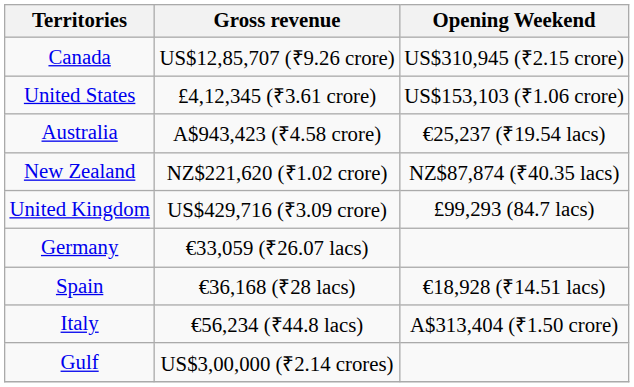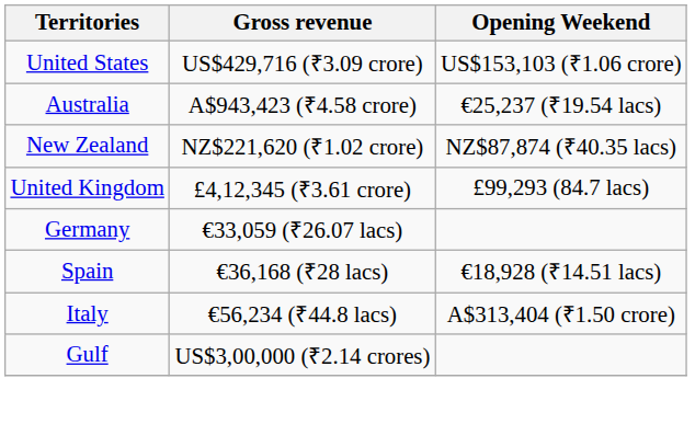- row: Canada | US$12,85,707 (₹9.26 crore) | US$310,945 (₹2.15 crore)
United States | Gross revenue: £4,12,345 (₹3.61 crore) -> US$429,716 (₹3.09 crore)
United Kingdom | Gross revenue: US$429,716 (₹3.09 crore) -> £4,12,345 (₹3.61 crore)
